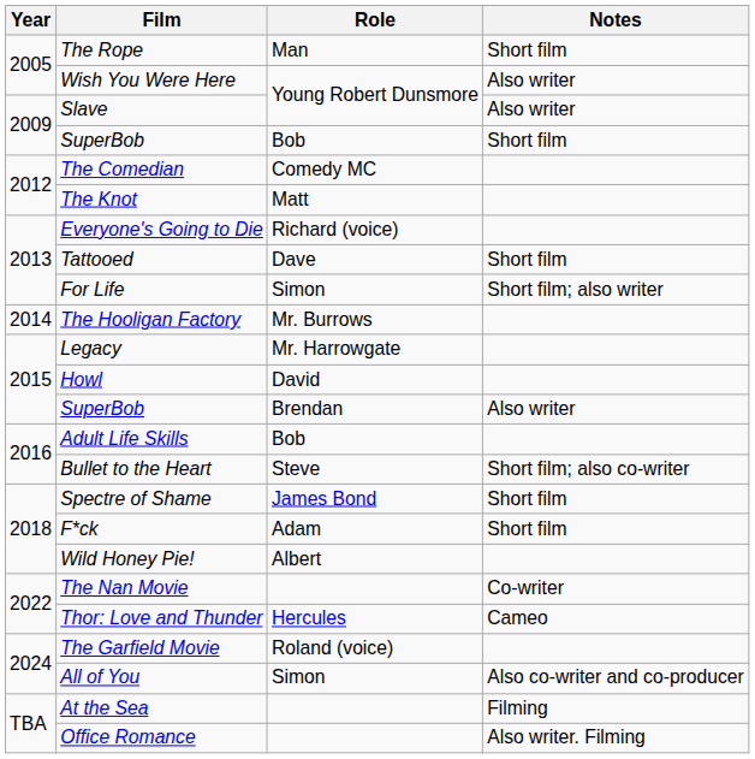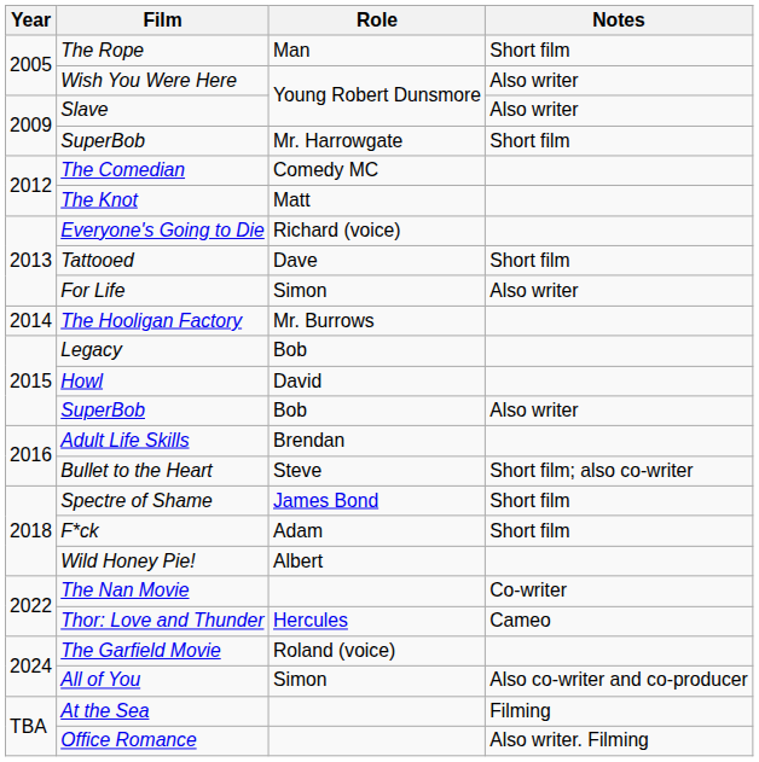2009 / SuperBob | Role: Bob -> Mr. Harrowgate
For Life | Notes: Short film; also writer -> Also writer
Legacy | Role: Mr. Harrowgate -> Bob
2015 / SuperBob | Role: Brendan -> Bob
Adult Life Skills | Role: Bob -> Brendan
